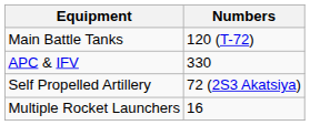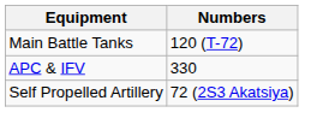- row: Multiple Rocket Launchers | 16
